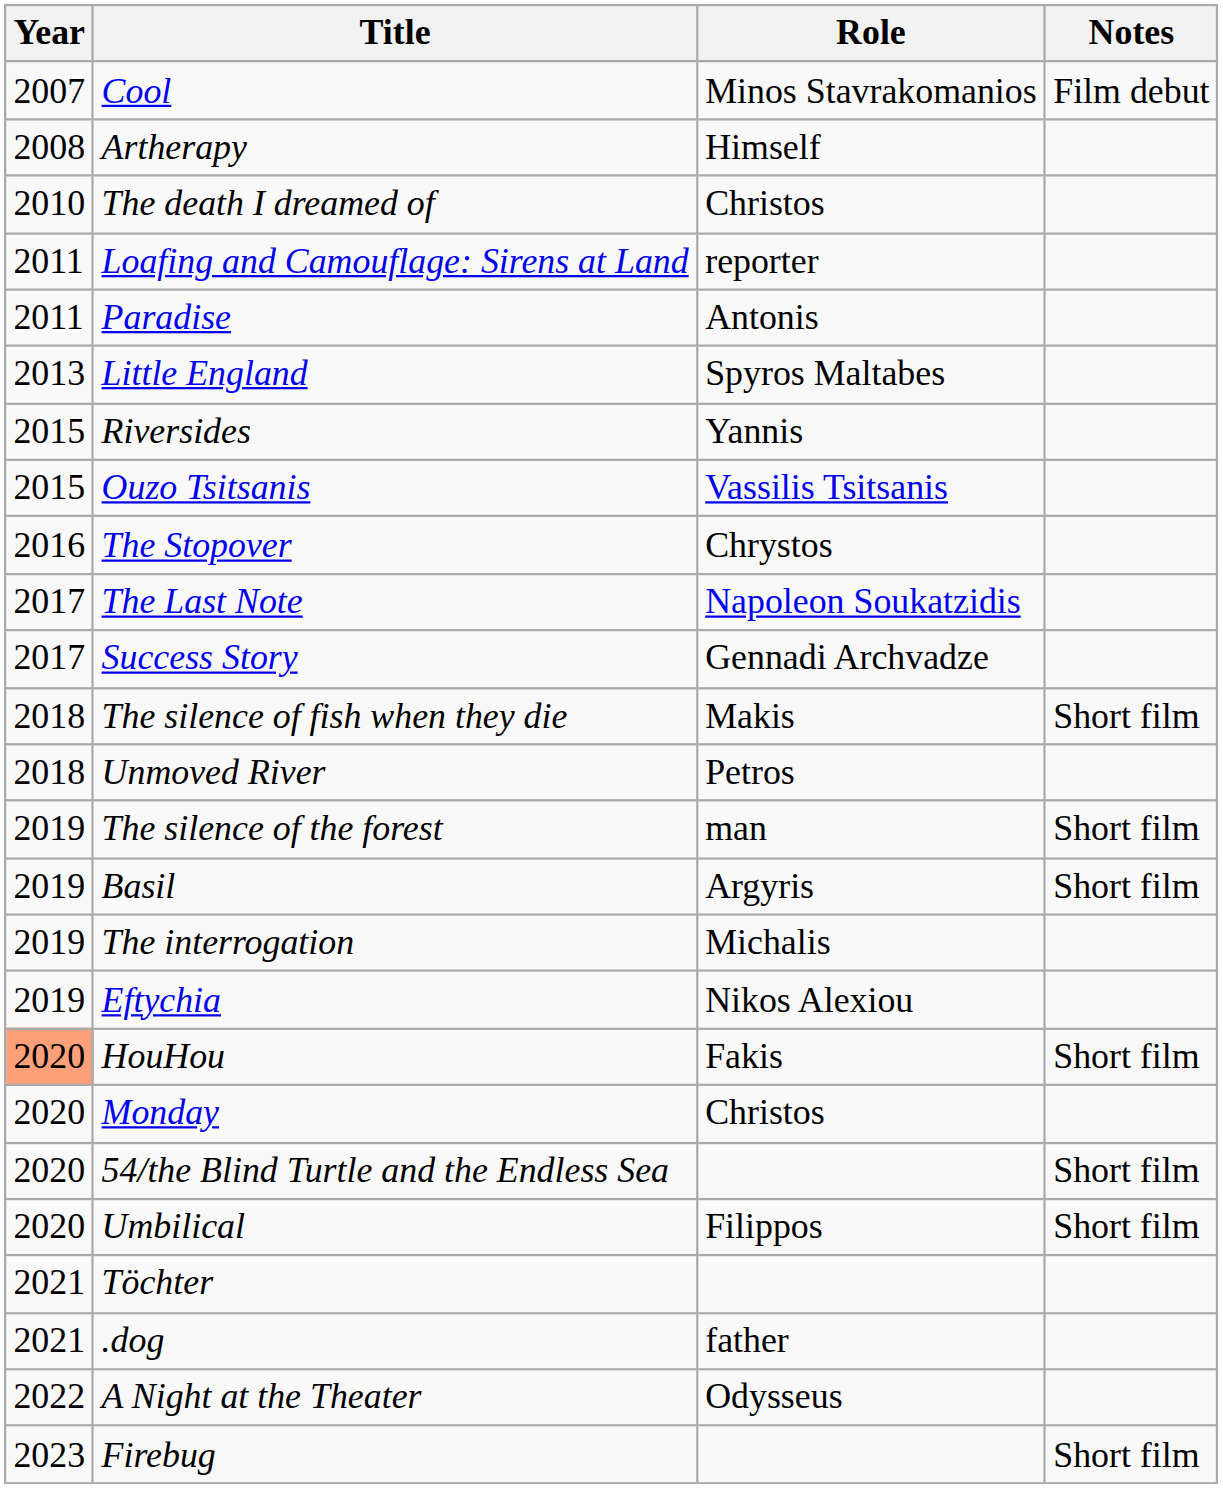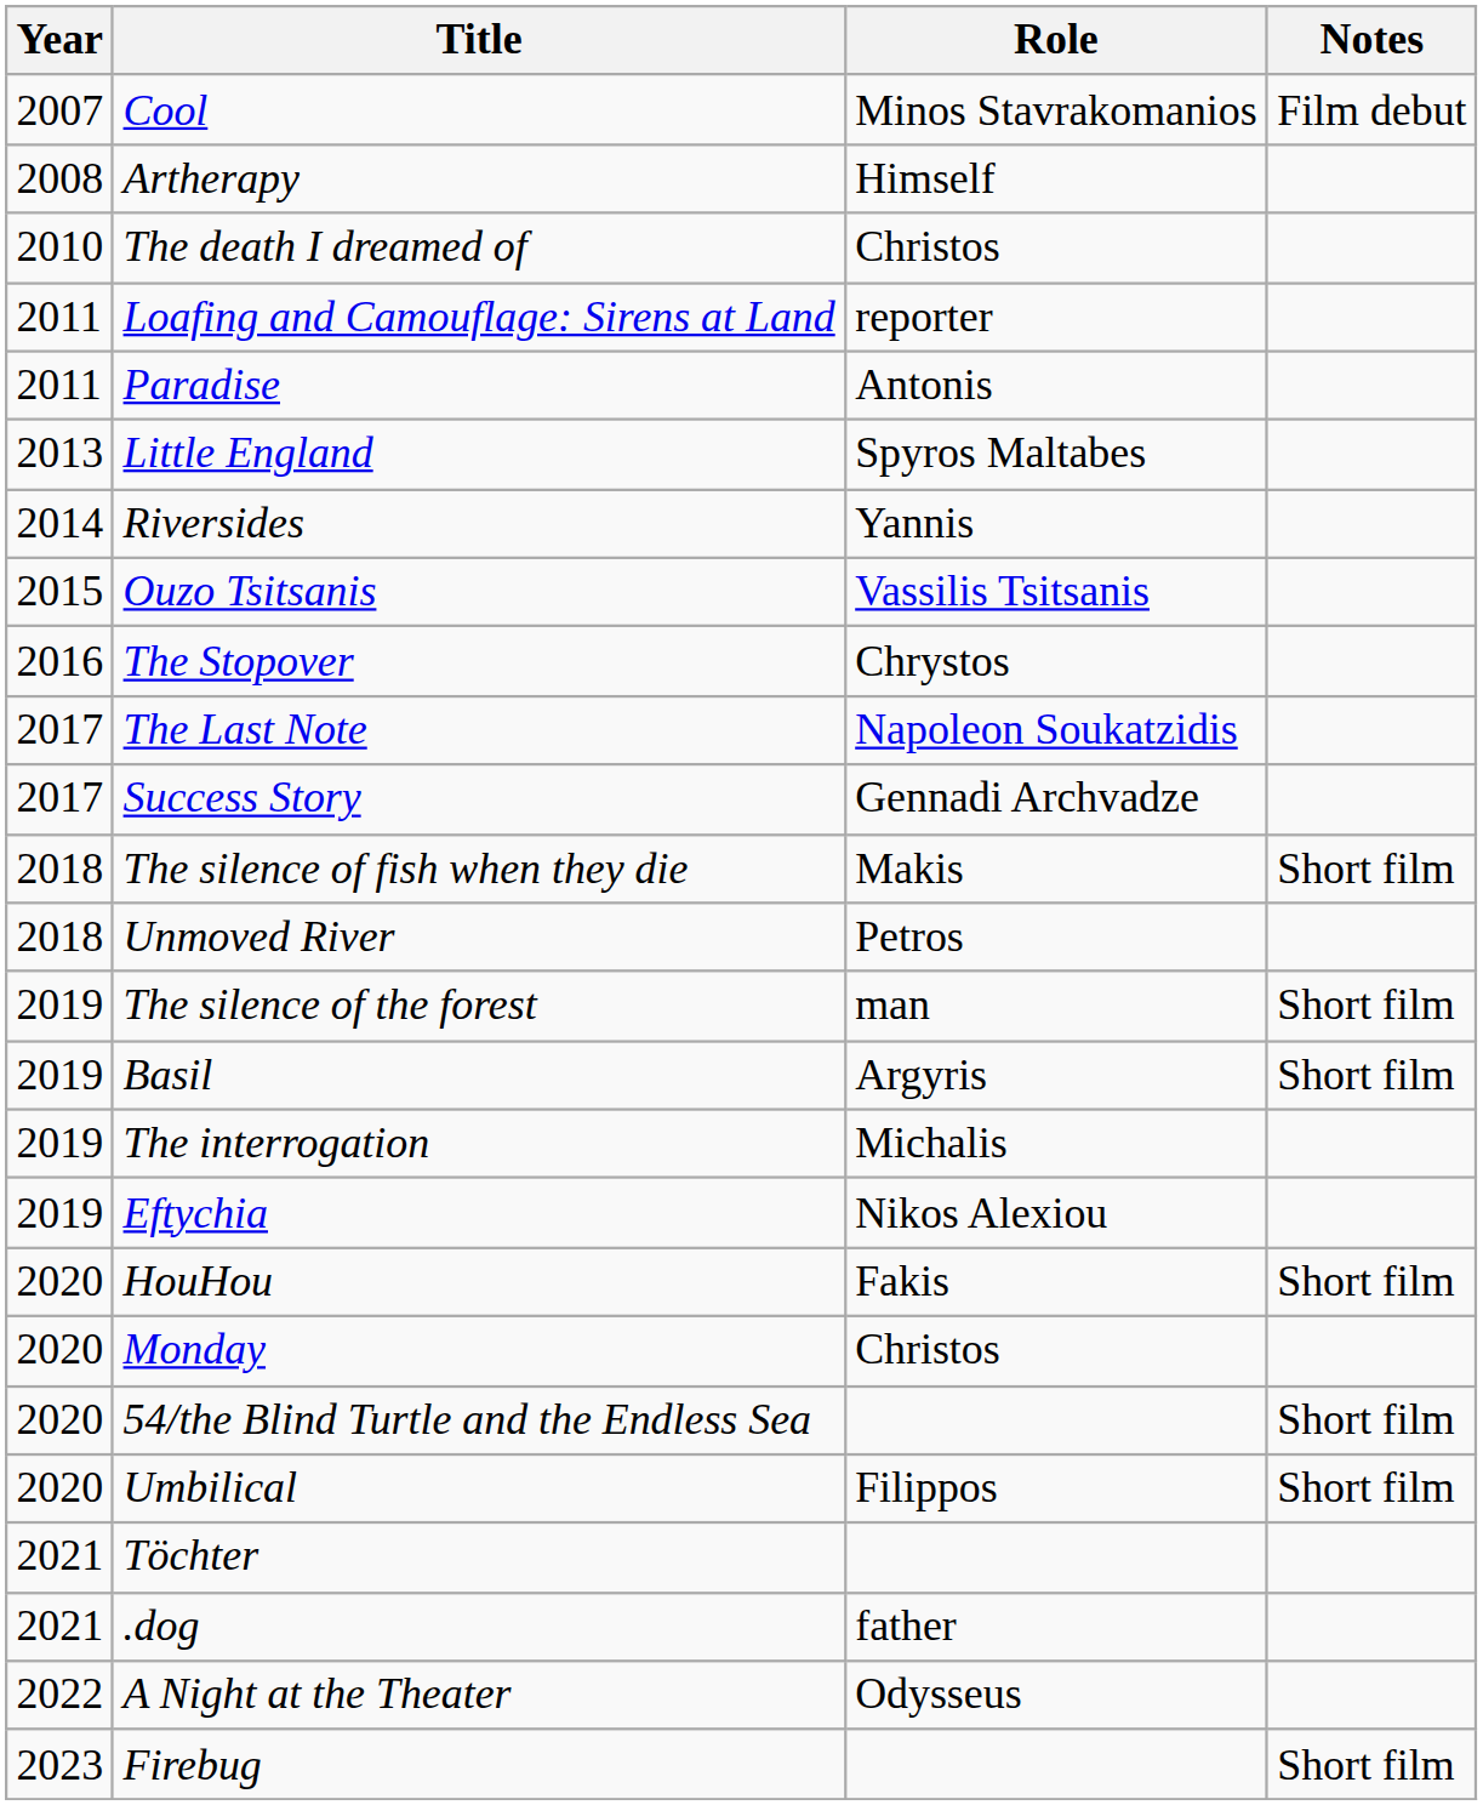Riversides | Year: 2015 -> 2014
HouHou | Year: lightsalmon background -> no background
